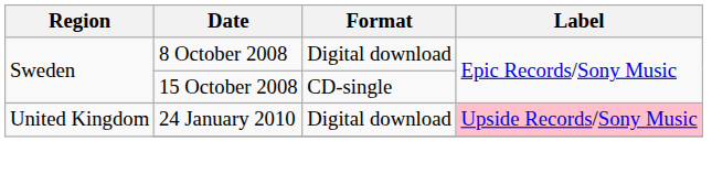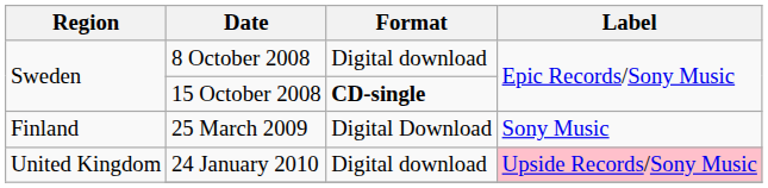15 October 2008 | Format: normal -> bold
+ row: Finland | 25 March 2009 | Digital Download | Sony Music
